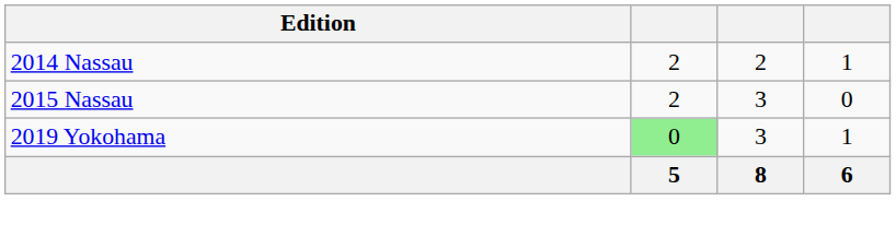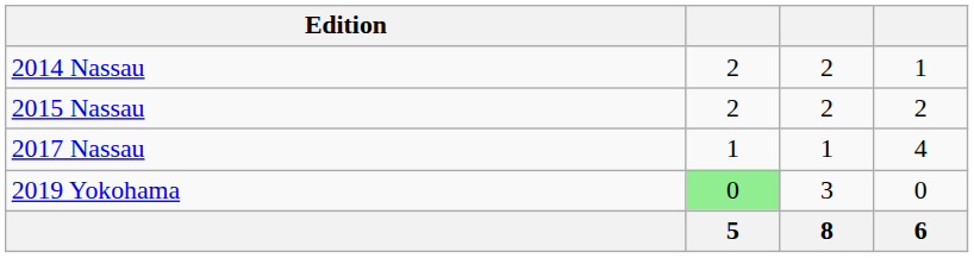2015 Nassau | column 3: 3 -> 2
2015 Nassau | column 4: 0 -> 2
+ row: 2017 Nassau | 1 | 1 | 4
2019 Yokohama | column 4: 1 -> 0
